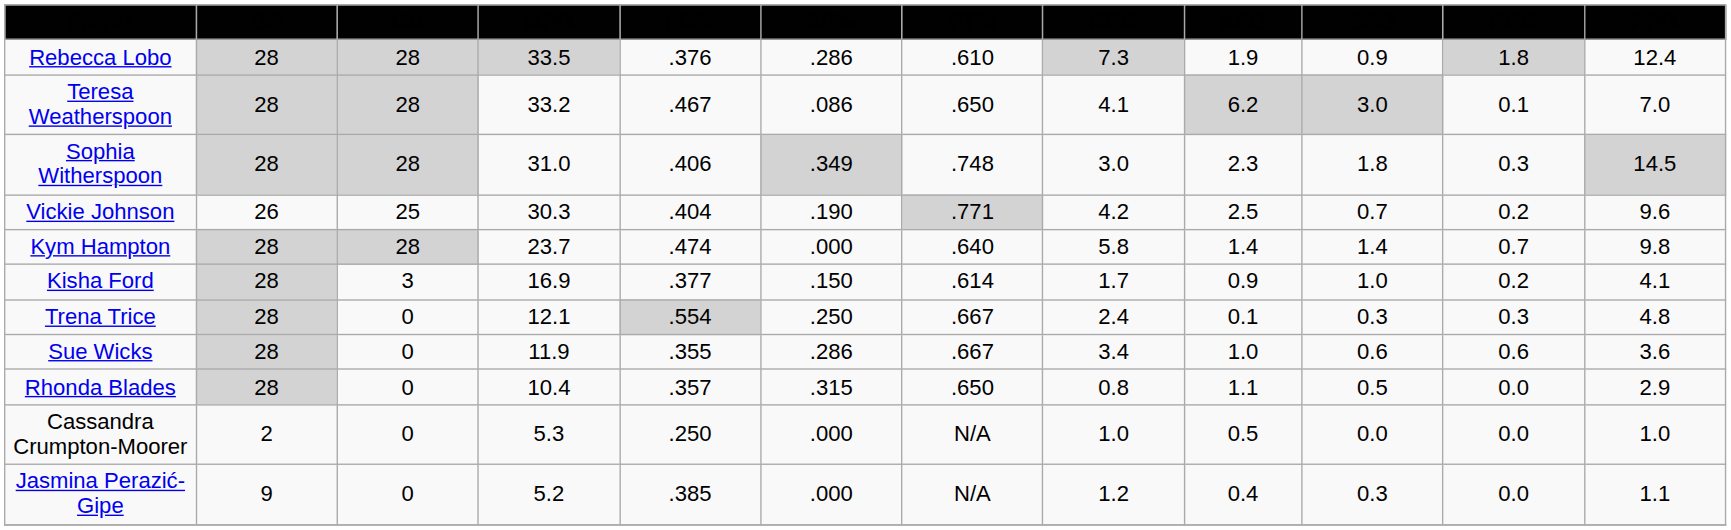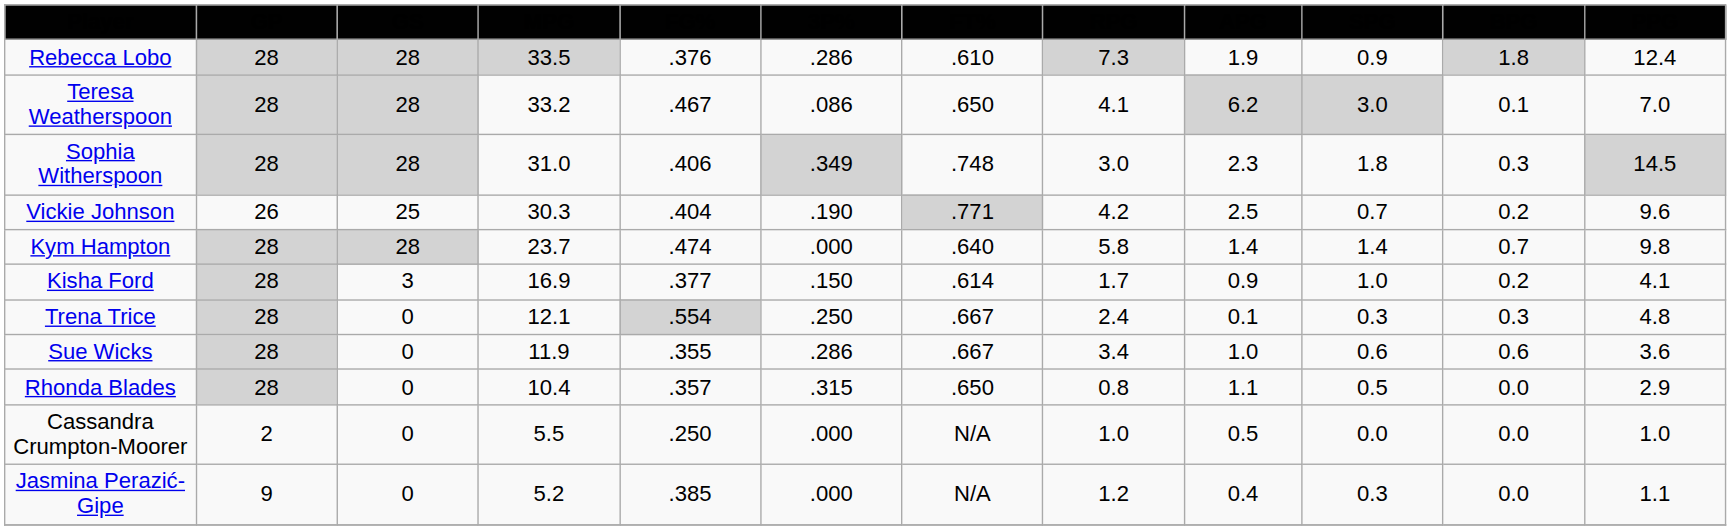Cassandra Crumpton-Moorer | MPG: 5.3 -> 5.5
